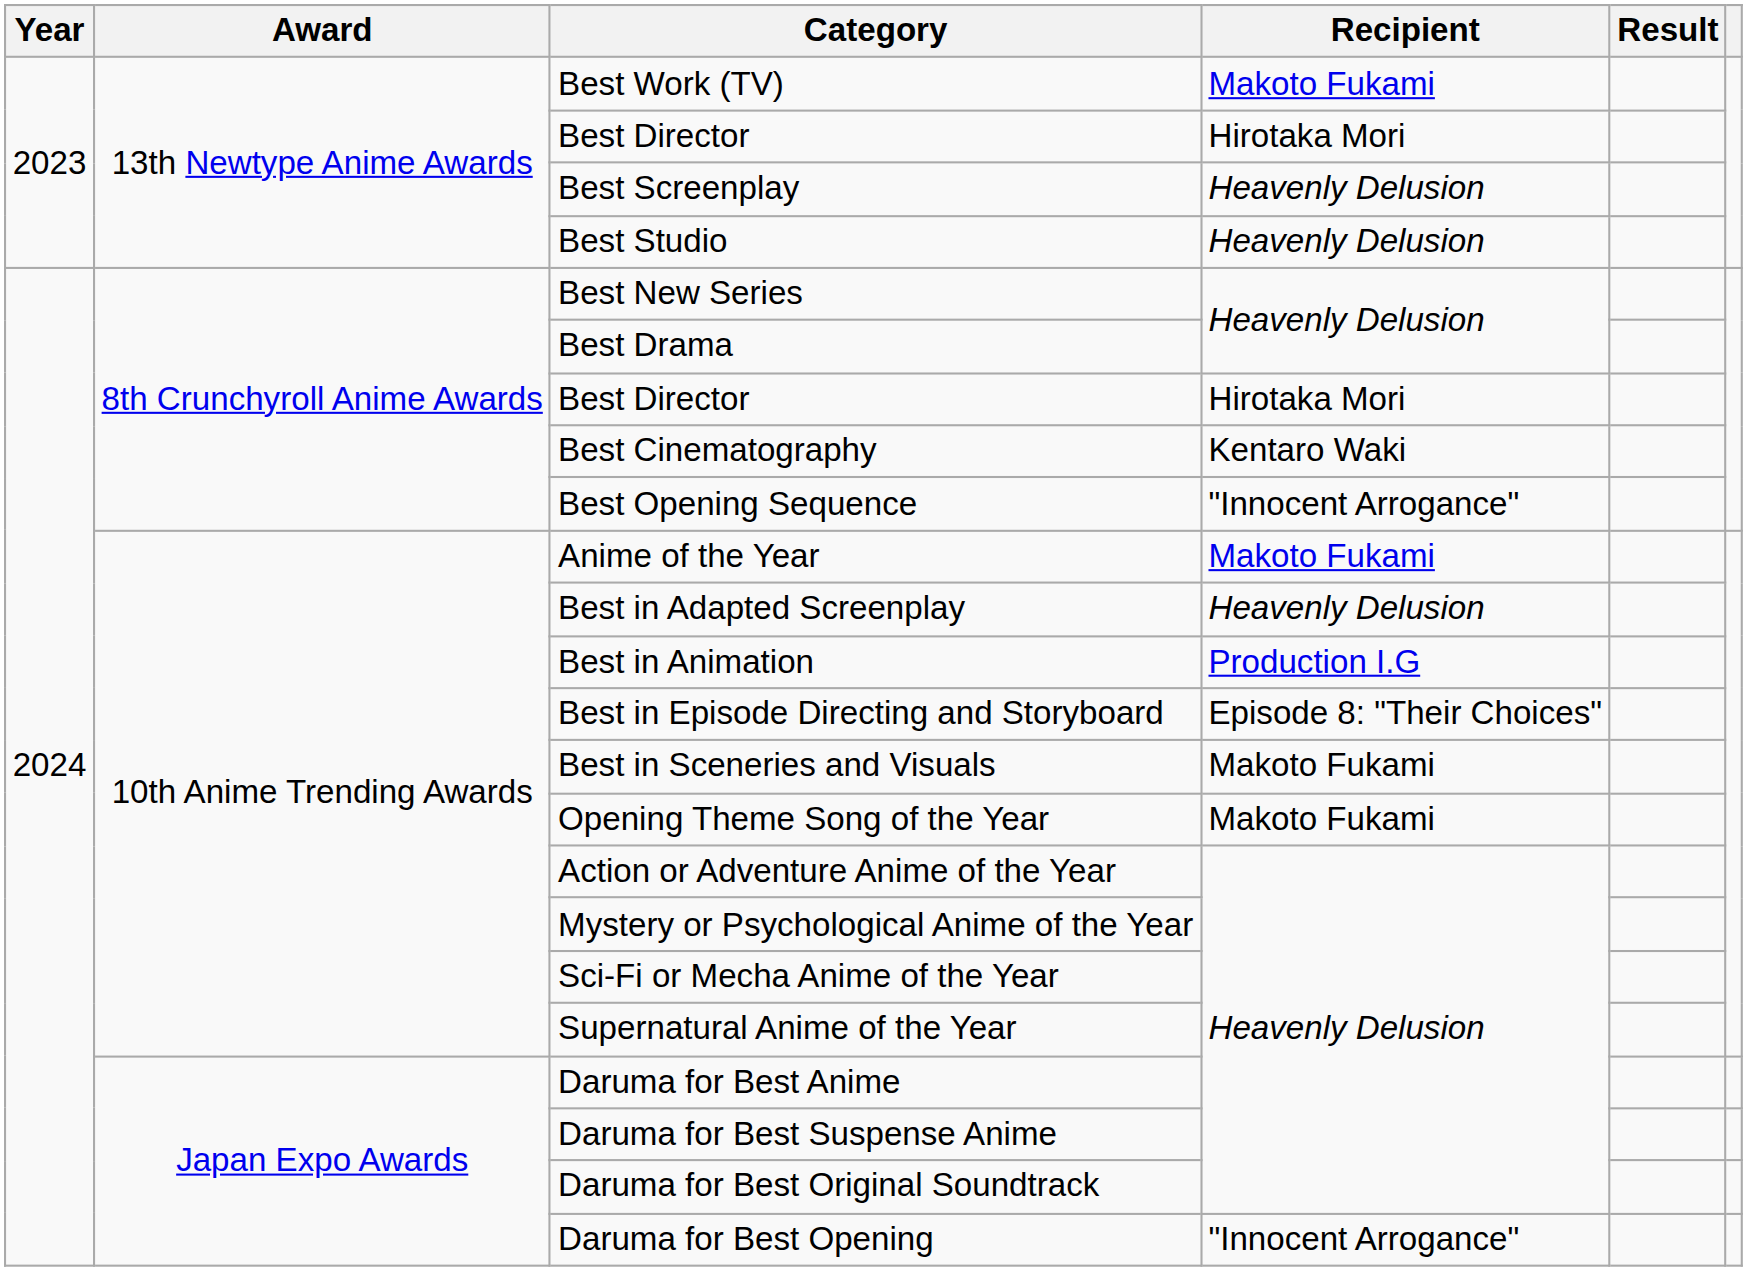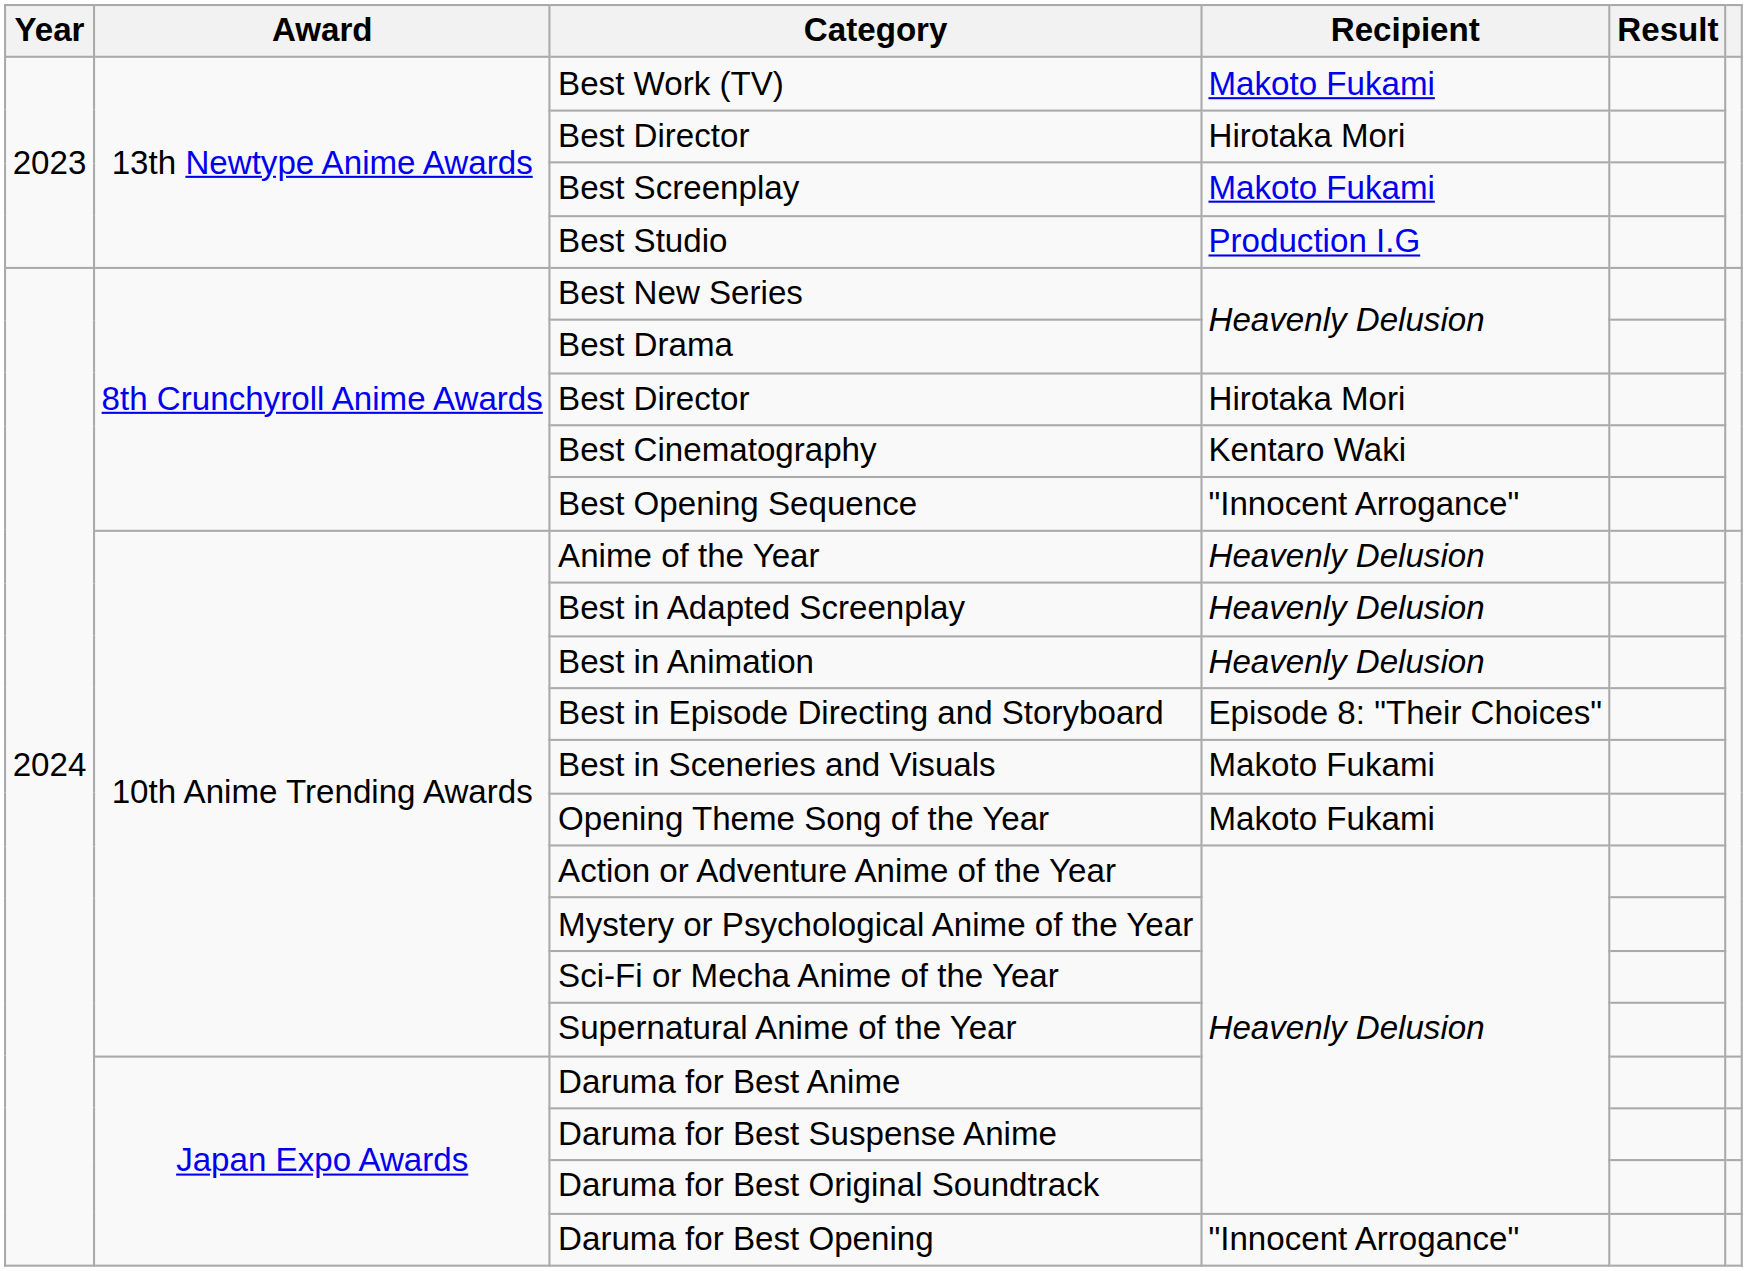Best Screenplay | Recipient: Heavenly Delusion -> Makoto Fukami
Best Studio | Recipient: Heavenly Delusion -> Production I.G
Anime of the Year | Recipient: Makoto Fukami -> Heavenly Delusion
Best in Animation | Recipient: Production I.G -> Heavenly Delusion
